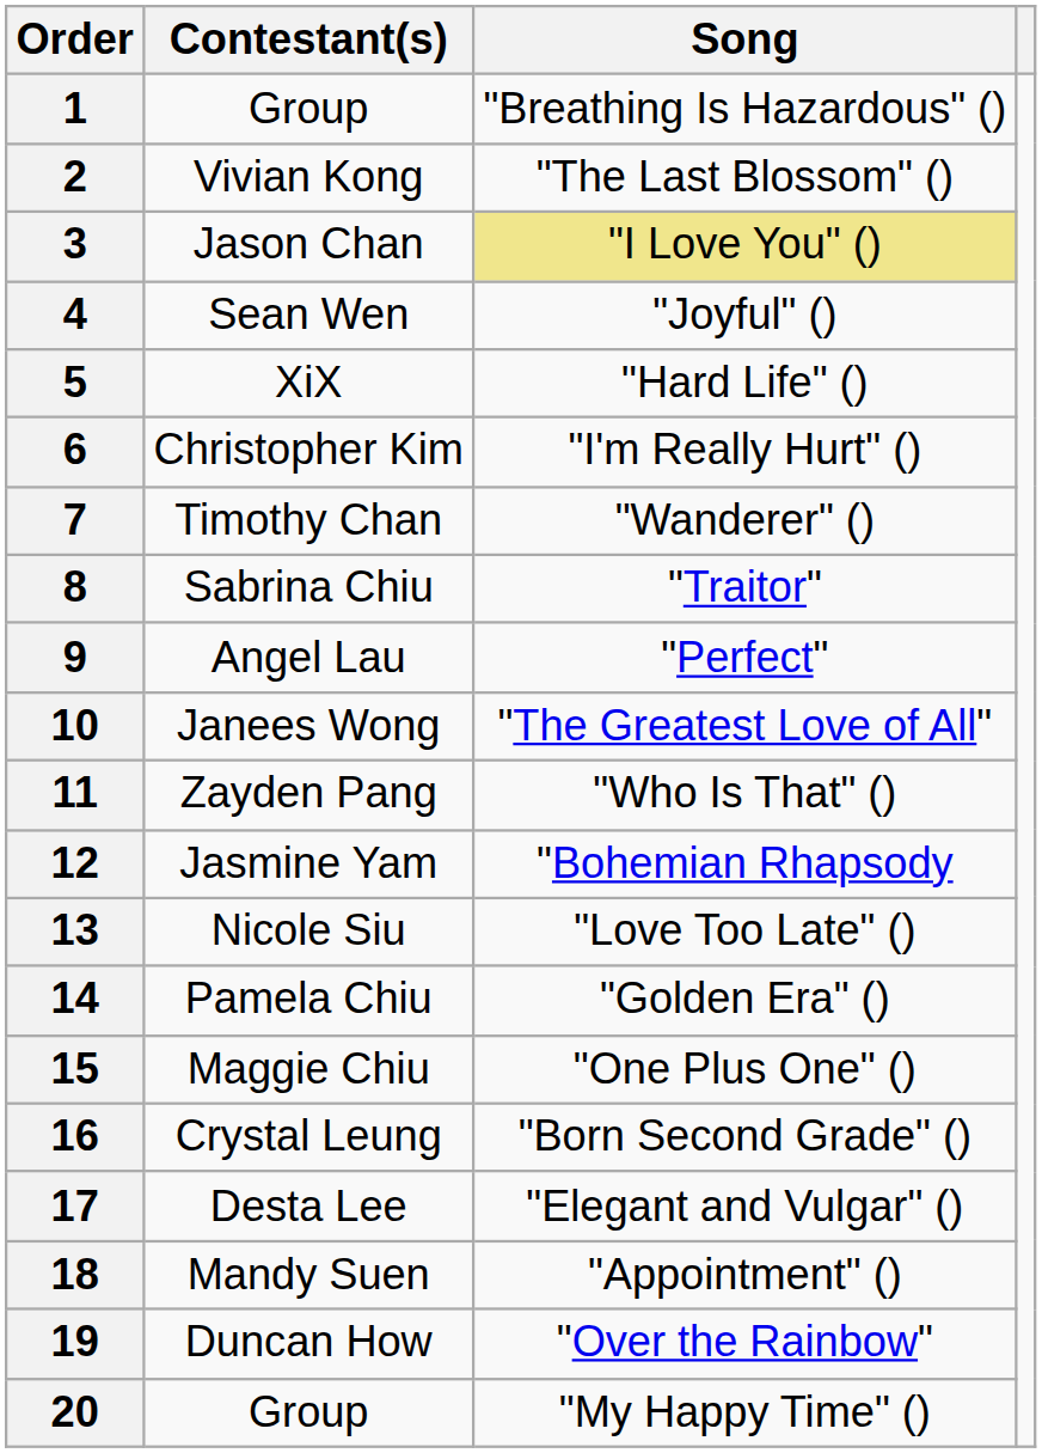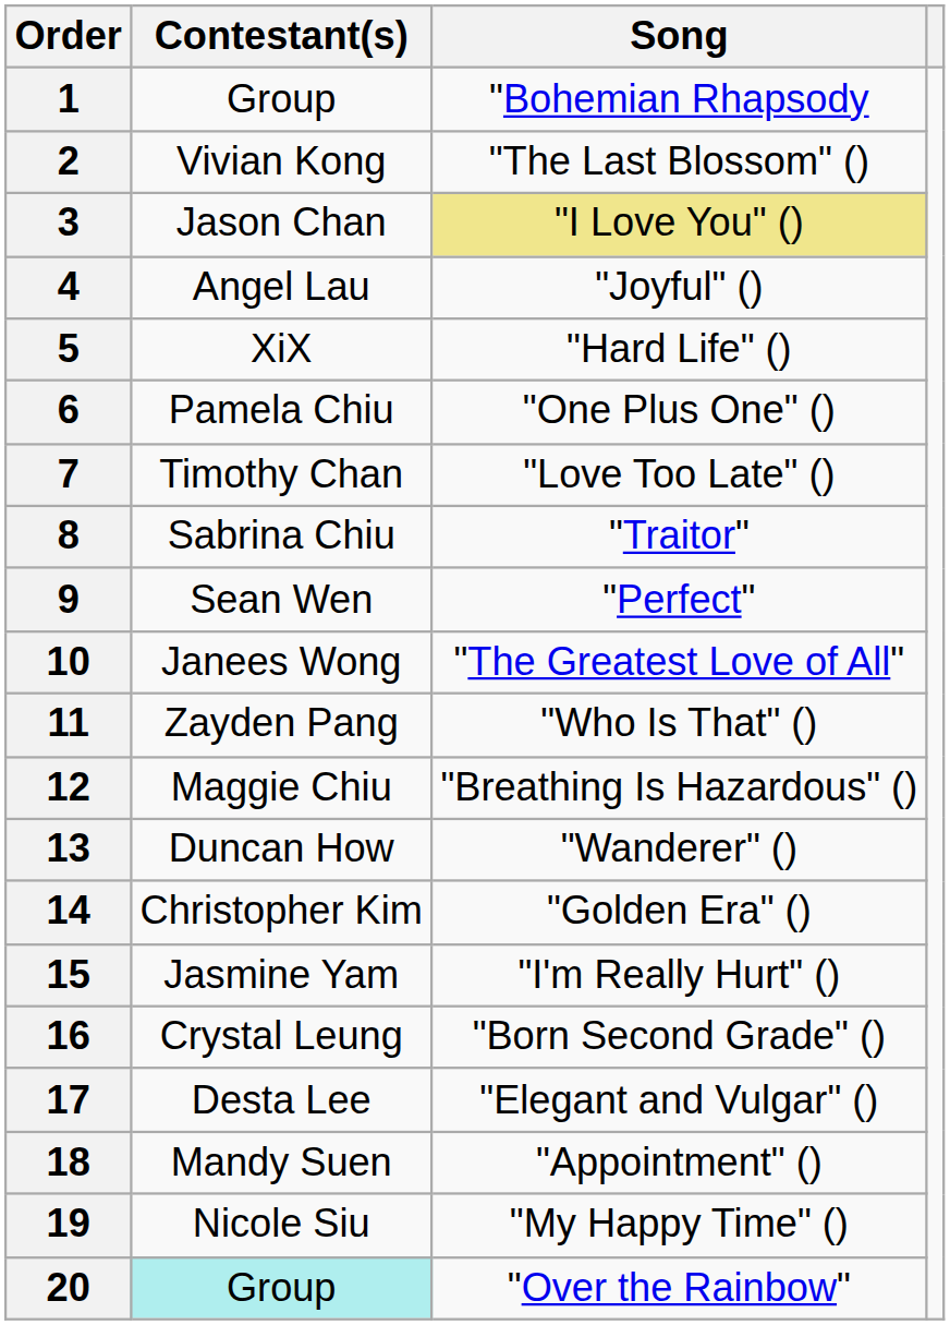1 | Song: "Breathing Is Hazardous" () -> "Bohemian Rhapsody
4 | Contestant(s): Sean Wen -> Angel Lau
6 | Contestant(s): Christopher Kim -> Pamela Chiu
6 | Song: "I'm Really Hurt" () -> "One Plus One" ()
7 | Song: "Wanderer" () -> "Love Too Late" ()
9 | Contestant(s): Angel Lau -> Sean Wen
12 | Contestant(s): Jasmine Yam -> Maggie Chiu
12 | Song: "Bohemian Rhapsody -> "Breathing Is Hazardous" ()
13 | Contestant(s): Nicole Siu -> Duncan How
13 | Song: "Love Too Late" () -> "Wanderer" ()
14 | Contestant(s): Pamela Chiu -> Christopher Kim
15 | Contestant(s): Maggie Chiu -> Jasmine Yam
15 | Song: "One Plus One" () -> "I'm Really Hurt" ()
19 | Contestant(s): Duncan How -> Nicole Siu
19 | Song: "Over the Rainbow" -> "My Happy Time" ()
20 | Contestant(s): no background -> paleturquoise background
20 | Song: "My Happy Time" () -> "Over the Rainbow"
